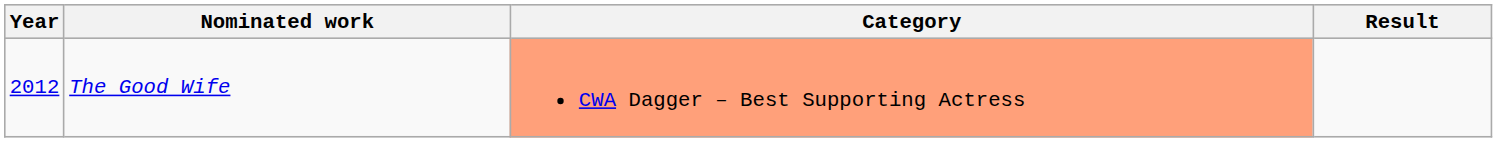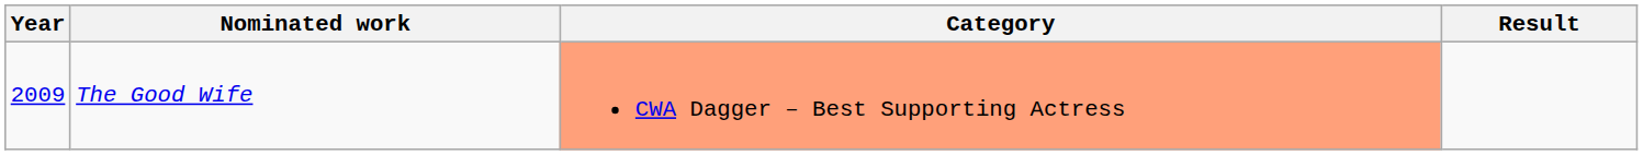The Good Wife | Year: 2012 -> 2009
